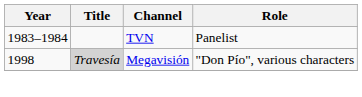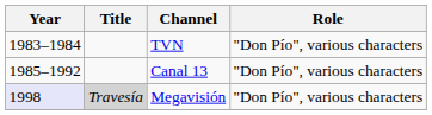TVN | Role: Panelist -> "Don Pío", various characters
+ row: 1985–1992 | Canal 13 | "Don Pío", various characters
Megavisión | Year: no background -> lavender background
